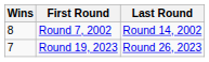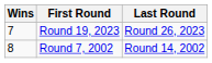rows swapped: Round 7, 2002 <-> Round 19, 2023
